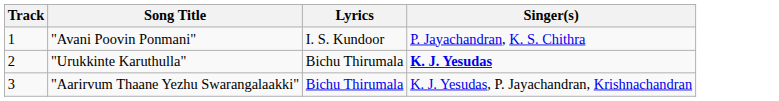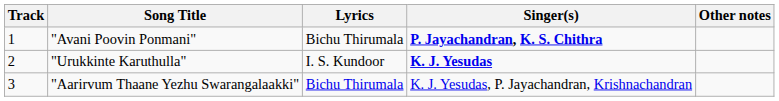+ column: Other notes
"Avani Poovin Ponmani" | Lyrics: I. S. Kundoor -> Bichu Thirumala
"Avani Poovin Ponmani" | Singer(s): normal -> bold
"Urukkinte Karuthulla" | Lyrics: Bichu Thirumala -> I. S. Kundoor
